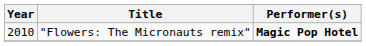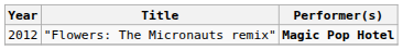"Flowers: The Micronauts remix" | Year: 2010 -> 2012
